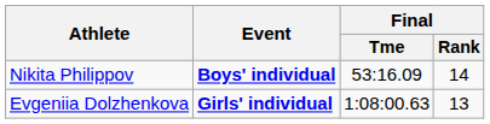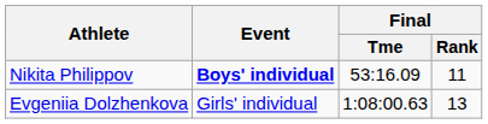Nikita Philippov | Final / Rank: 14 -> 11
Evgeniia Dolzhenkova | Event: bold -> normal
